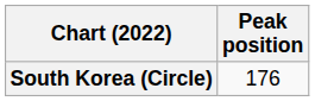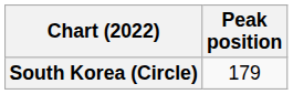South Korea (Circle) | Peak position: 176 -> 179
